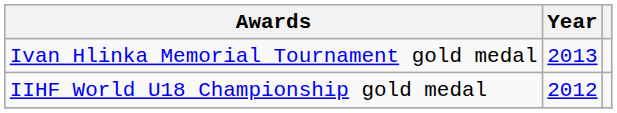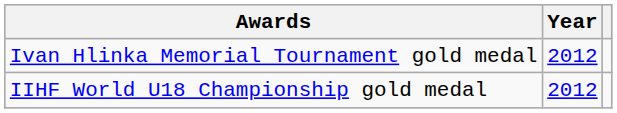Ivan Hlinka Memorial Tournament gold medal | Year: 2013 -> 2012
